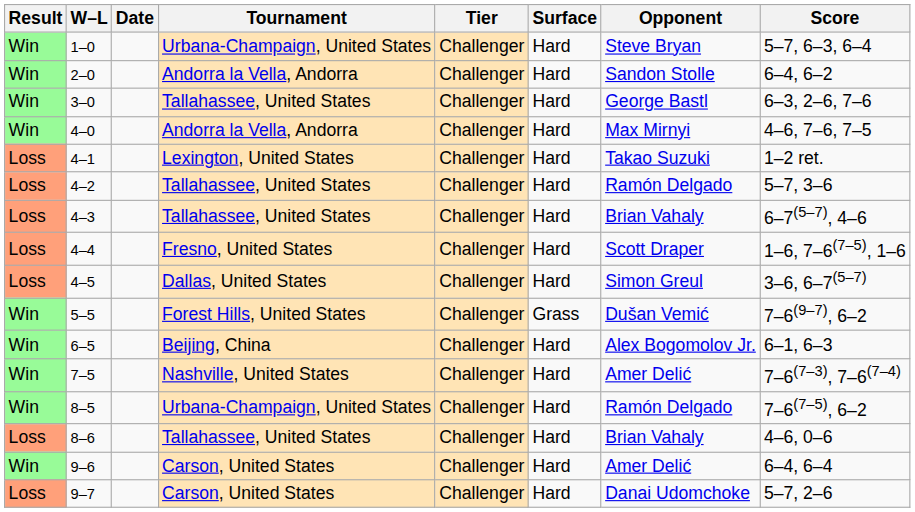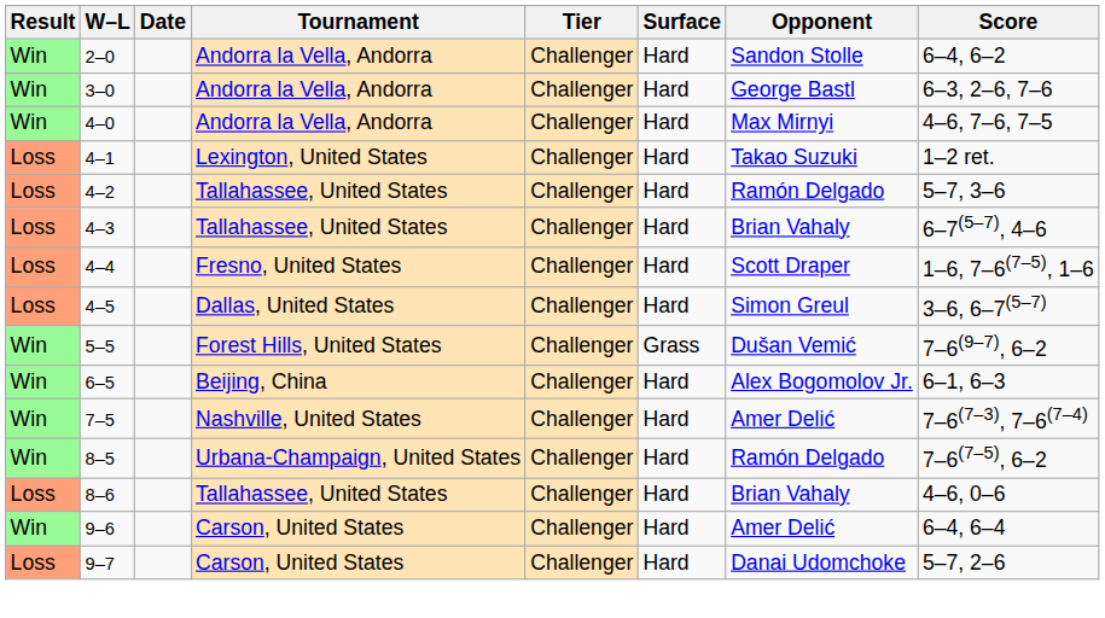- row: Win | 1–0 | Urbana-Champaign, United States | Challenger | Hard | Steve Bryan | 5–7, 6–3, 6–4
3–0 | Tournament: Tallahassee, United States -> Andorra la Vella, Andorra
